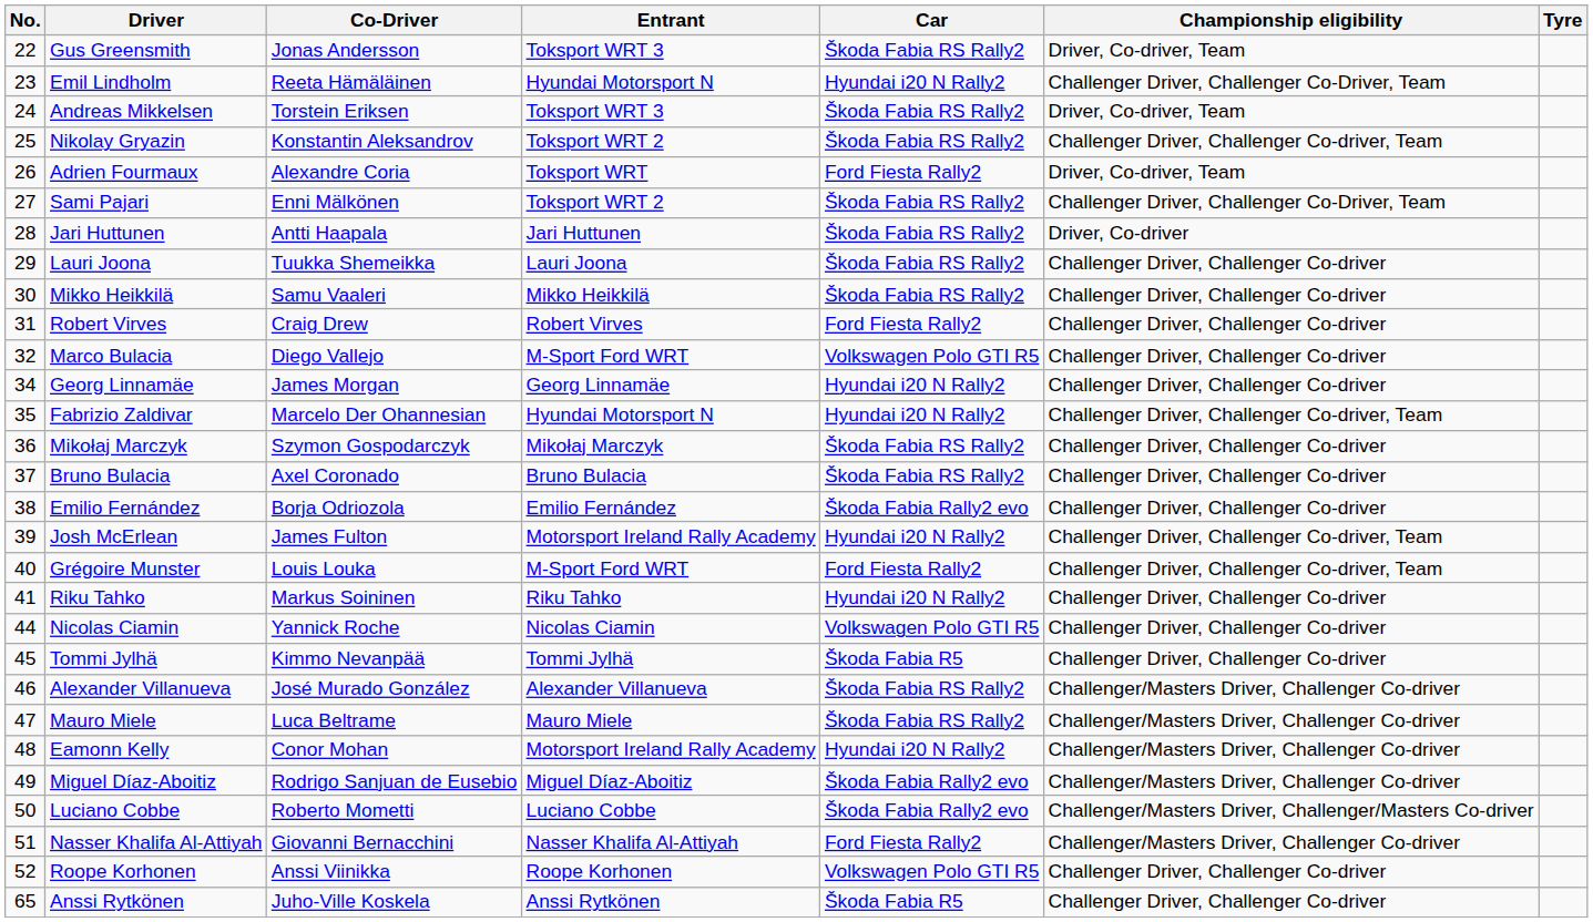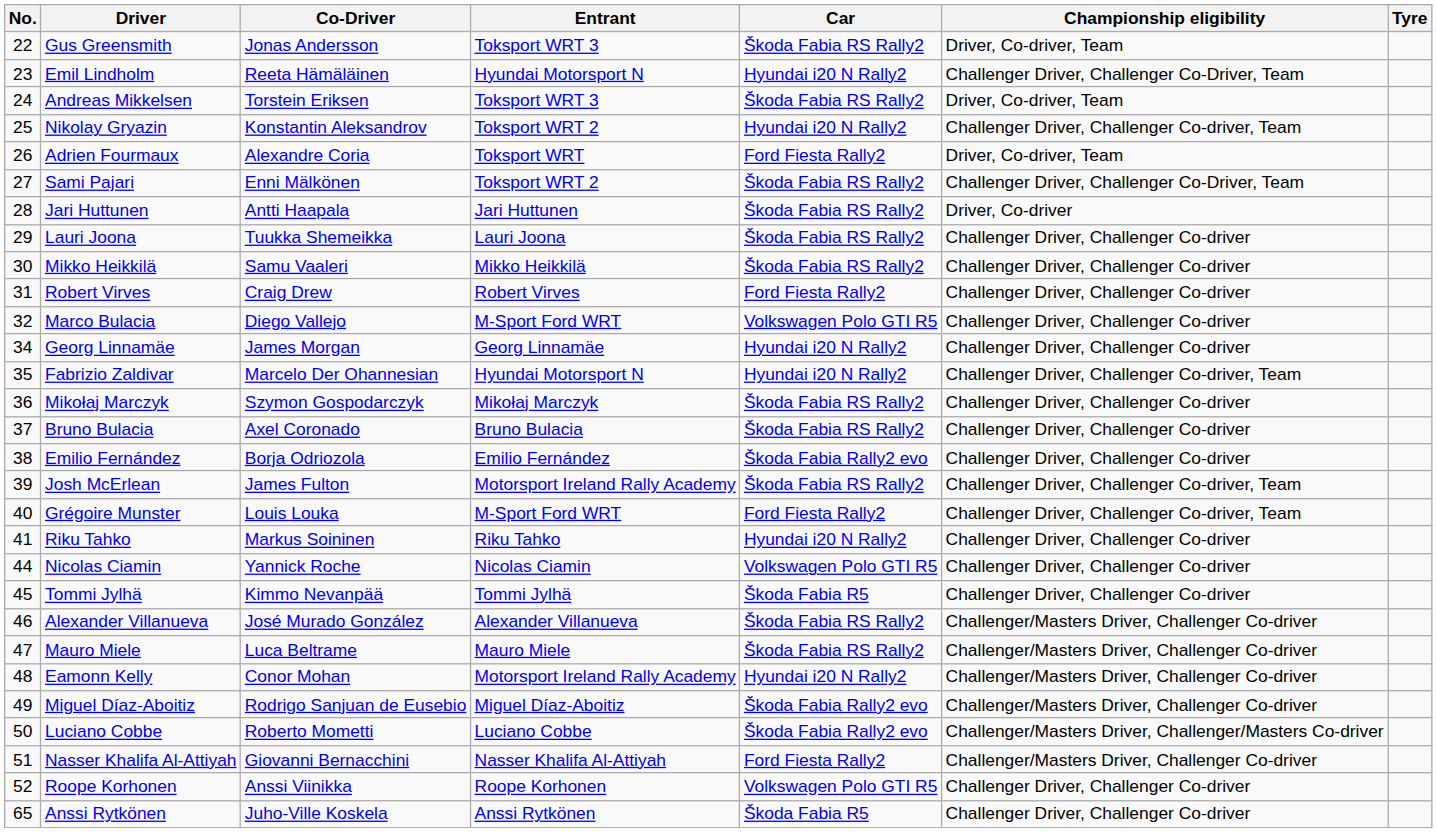Nikolay Gryazin | Car: Škoda Fabia RS Rally2 -> Hyundai i20 N Rally2
Josh McErlean | Car: Hyundai i20 N Rally2 -> Škoda Fabia RS Rally2
